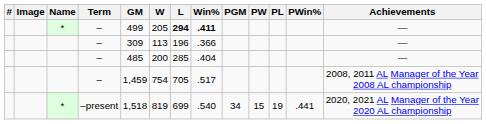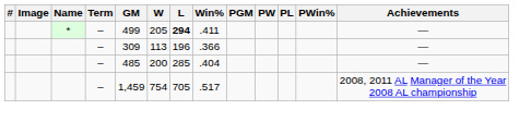* / – | Win%: bold -> normal
- row: * | –present | 1,518 | 819 | 699 | .540 | 34 | 15 | 19 | .441 | 2020, 2021 AL Manager of the Year 2020 AL championship
